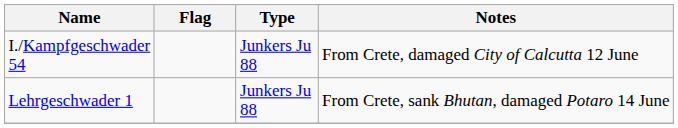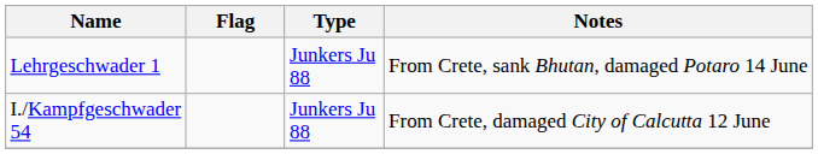rows swapped: I./Kampfgeschwader 54 <-> Lehrgeschwader 1
